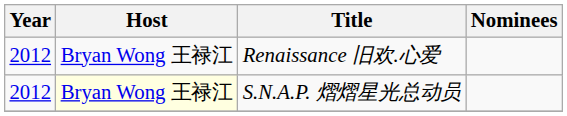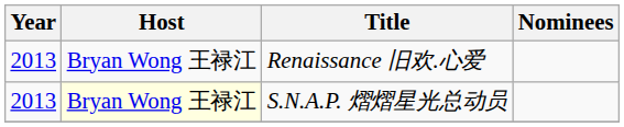Renaissance 旧欢.心爱 | Year: 2012 -> 2013
S.N.A.P. 熠熠星光总动员 | Year: 2012 -> 2013
